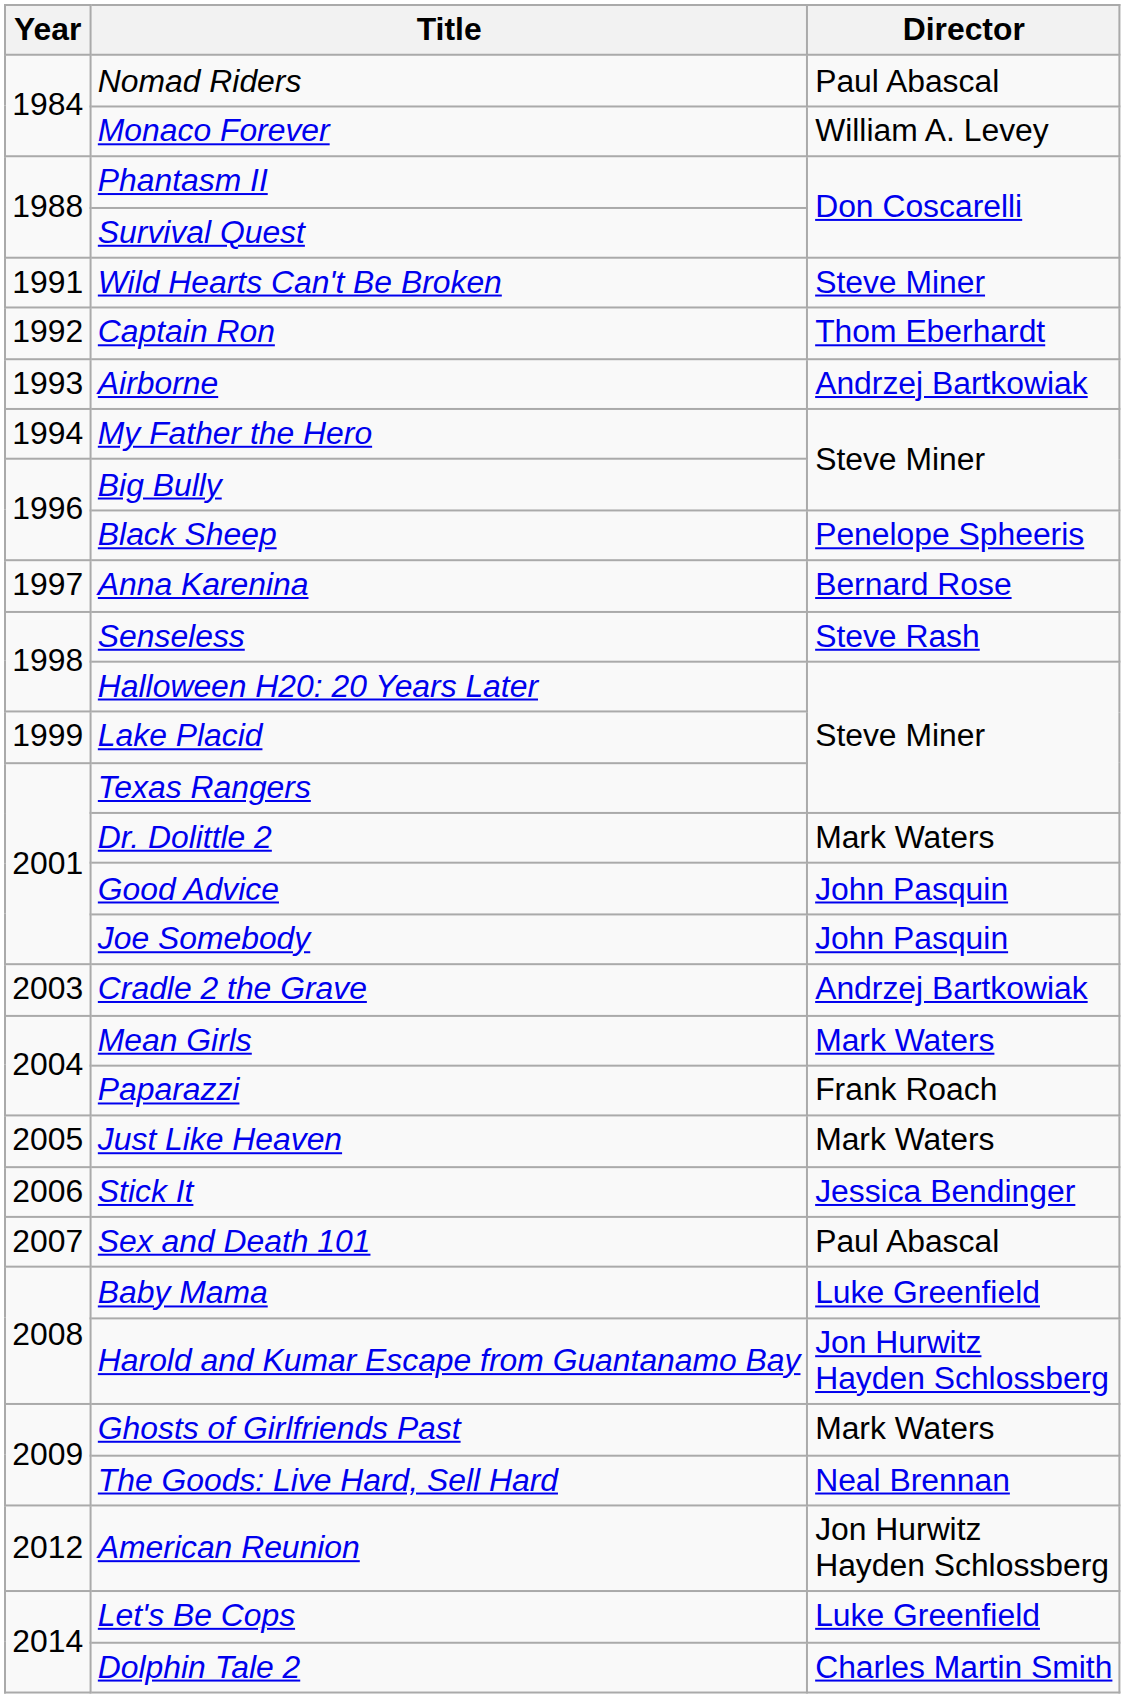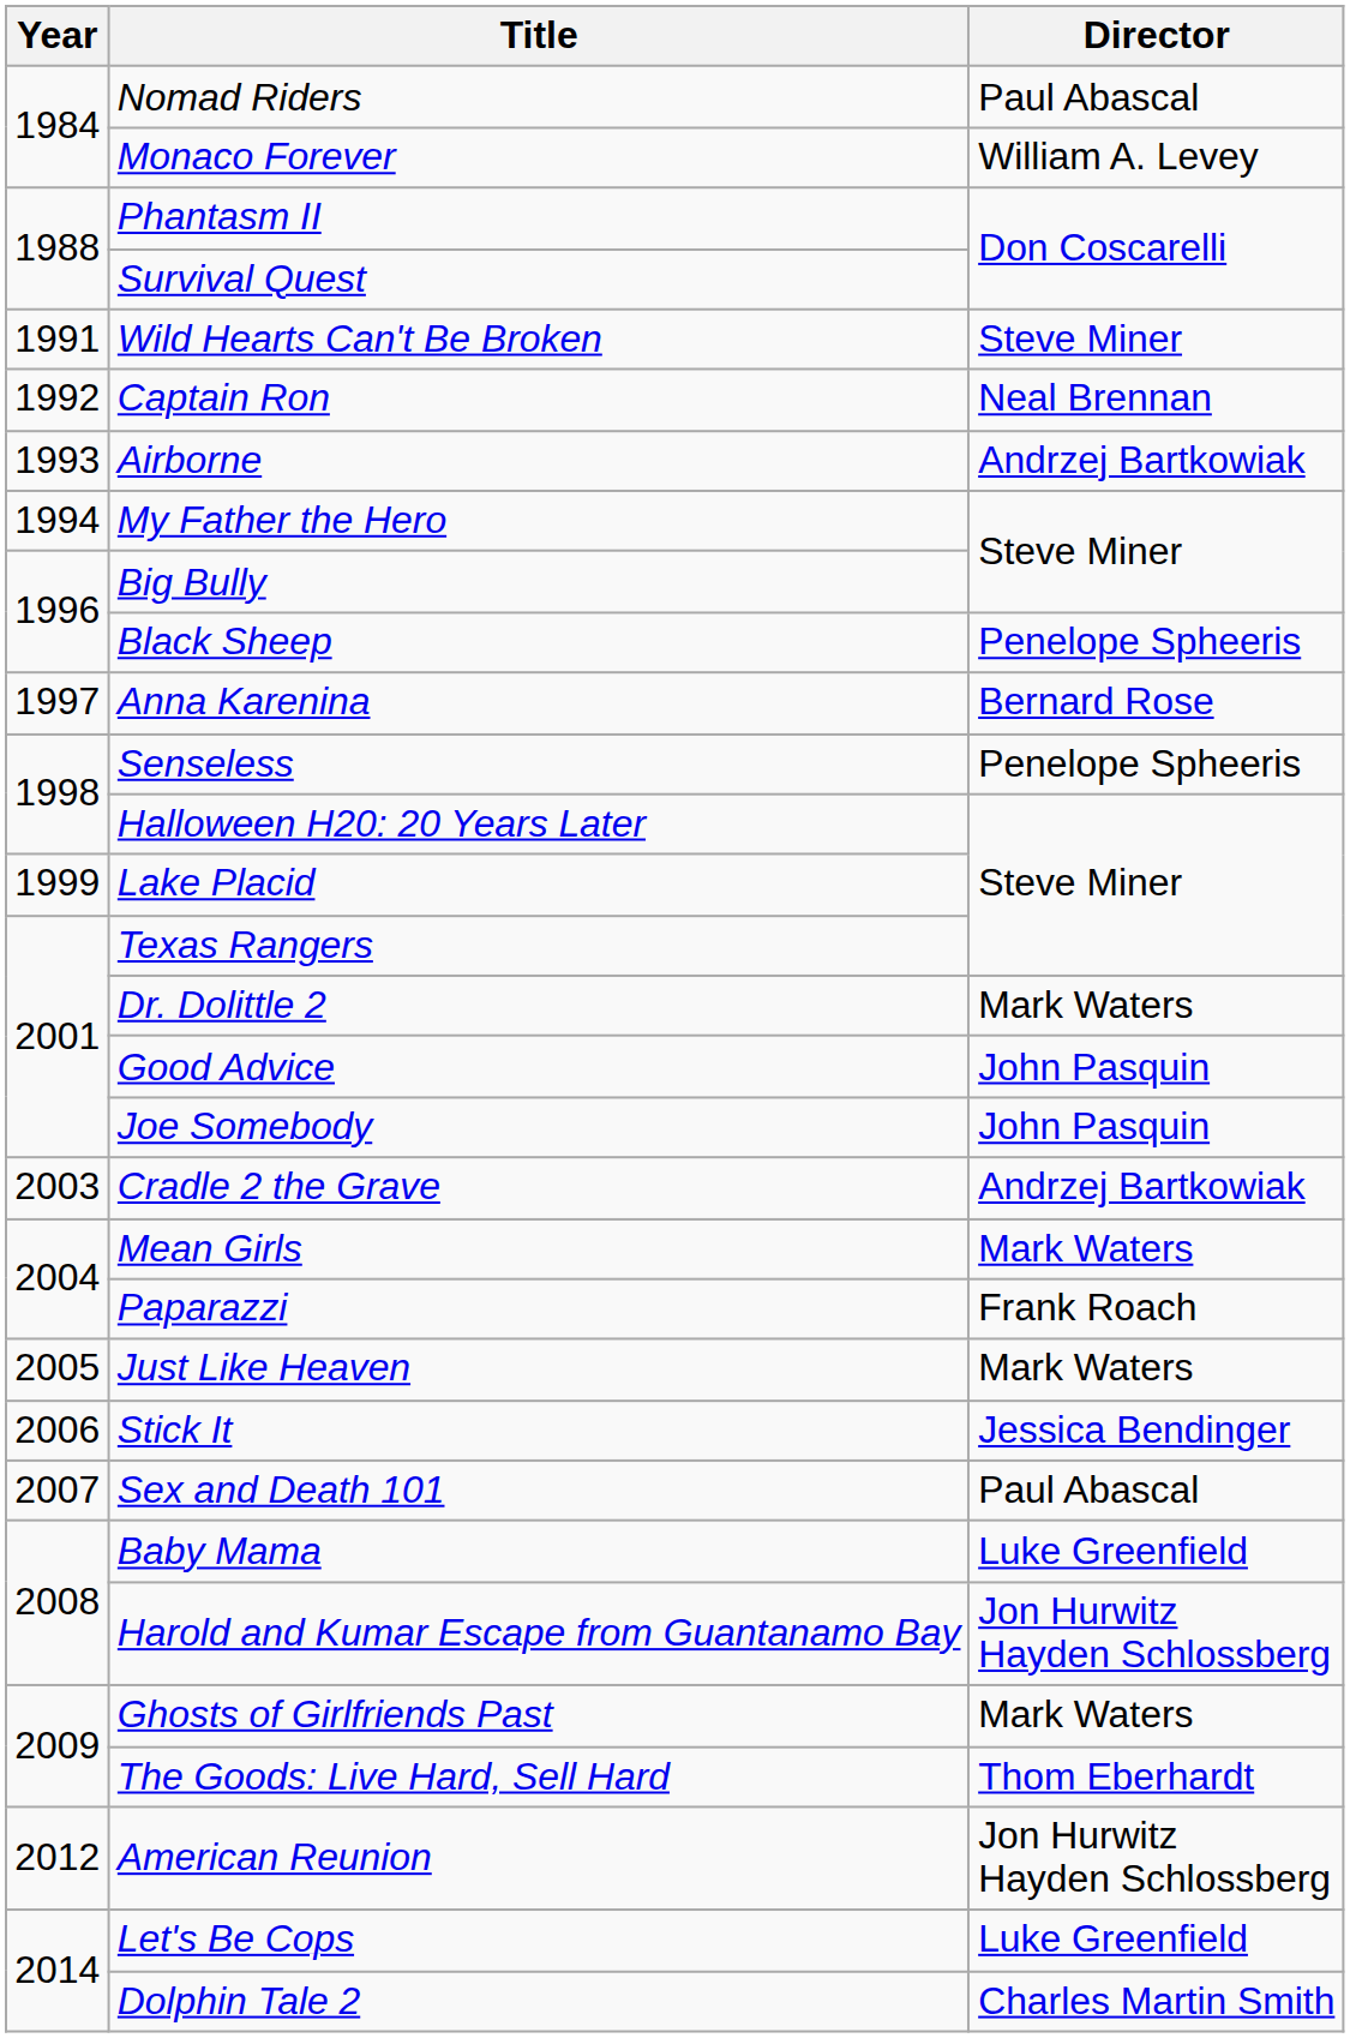Captain Ron | Director: Thom Eberhardt -> Neal Brennan
Senseless | Director: Steve Rash -> Penelope Spheeris
The Goods: Live Hard, Sell Hard | Director: Neal Brennan -> Thom Eberhardt
